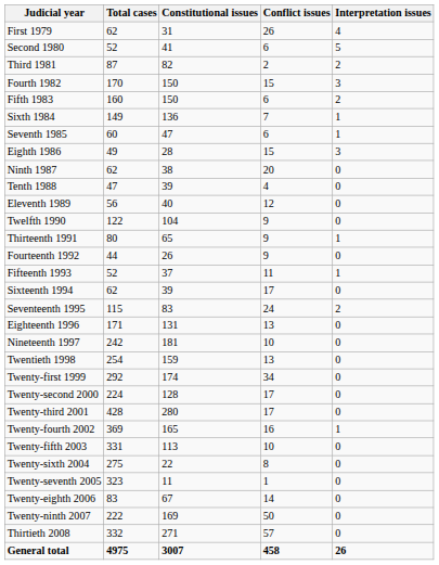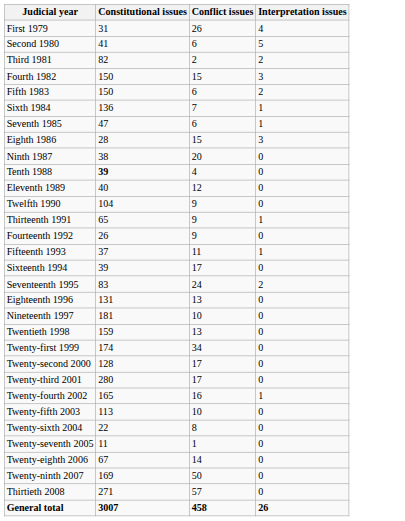- column: Total cases | 62 | 52 | 87 | 170 | 160 | 149 | 60 | 49 | 62 | 47 | 56 | 122 | 80 | 44 | 52 | 62 | 115 | 171 | 242 | 254 | 292 | 224 | 428 | 369 | 331 | 275 | 323 | 83 | 222 | 332 | 4975
Tenth 1988 | Constitutional issues: normal -> bold
